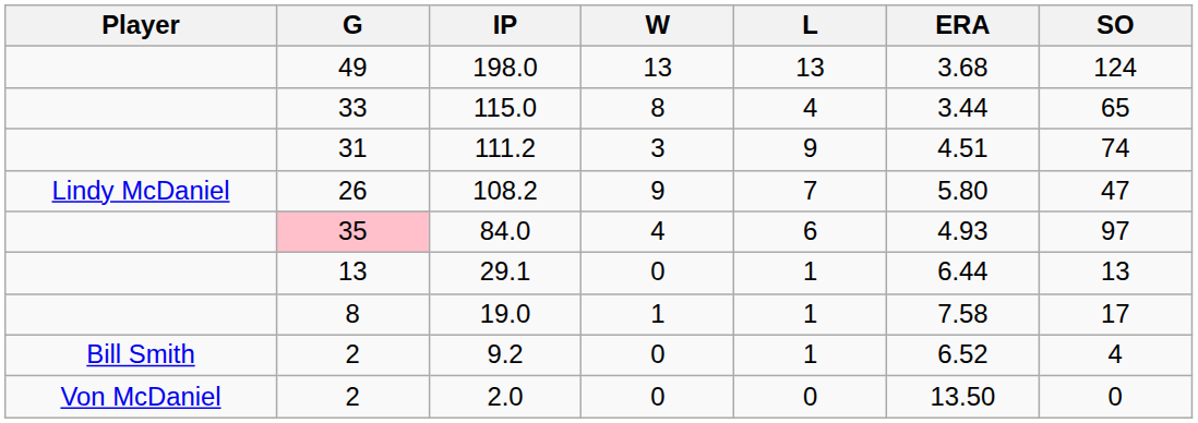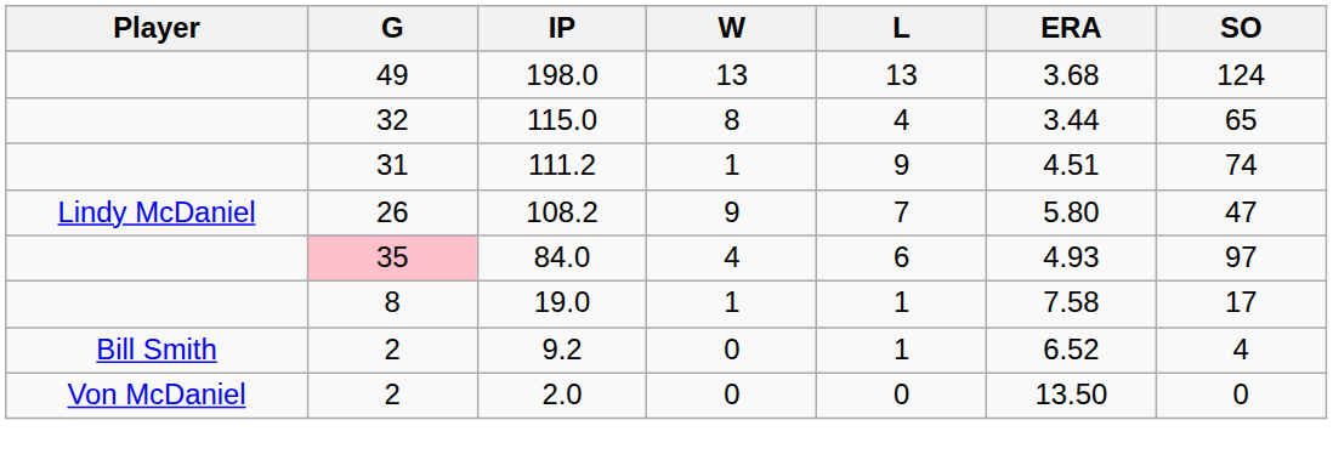115.0 | G: 33 -> 32
111.2 | W: 3 -> 1
- row: 13 | 29.1 | 0 | 1 | 6.44 | 13
